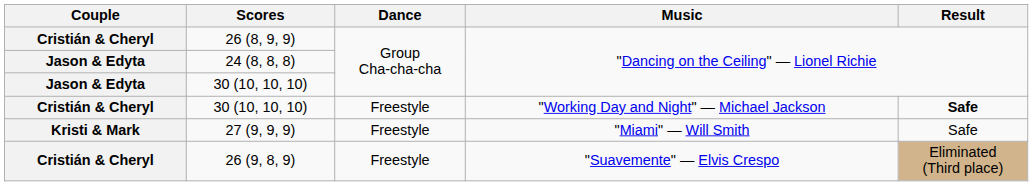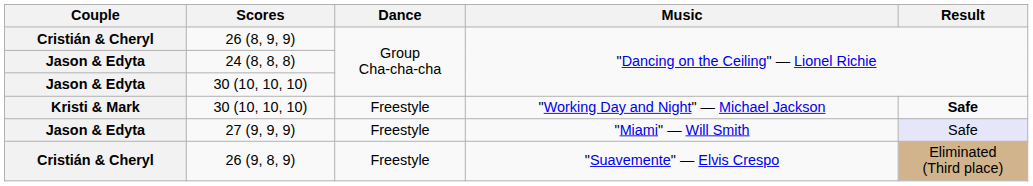30 (10, 10, 10) / "Working Day and Night" — Michael Jackson | Couple: Cristián & Cheryl -> Kristi & Mark
27 (9, 9, 9) | Couple: Kristi & Mark -> Jason & Edyta
27 (9, 9, 9) | Result: no background -> lavender background
